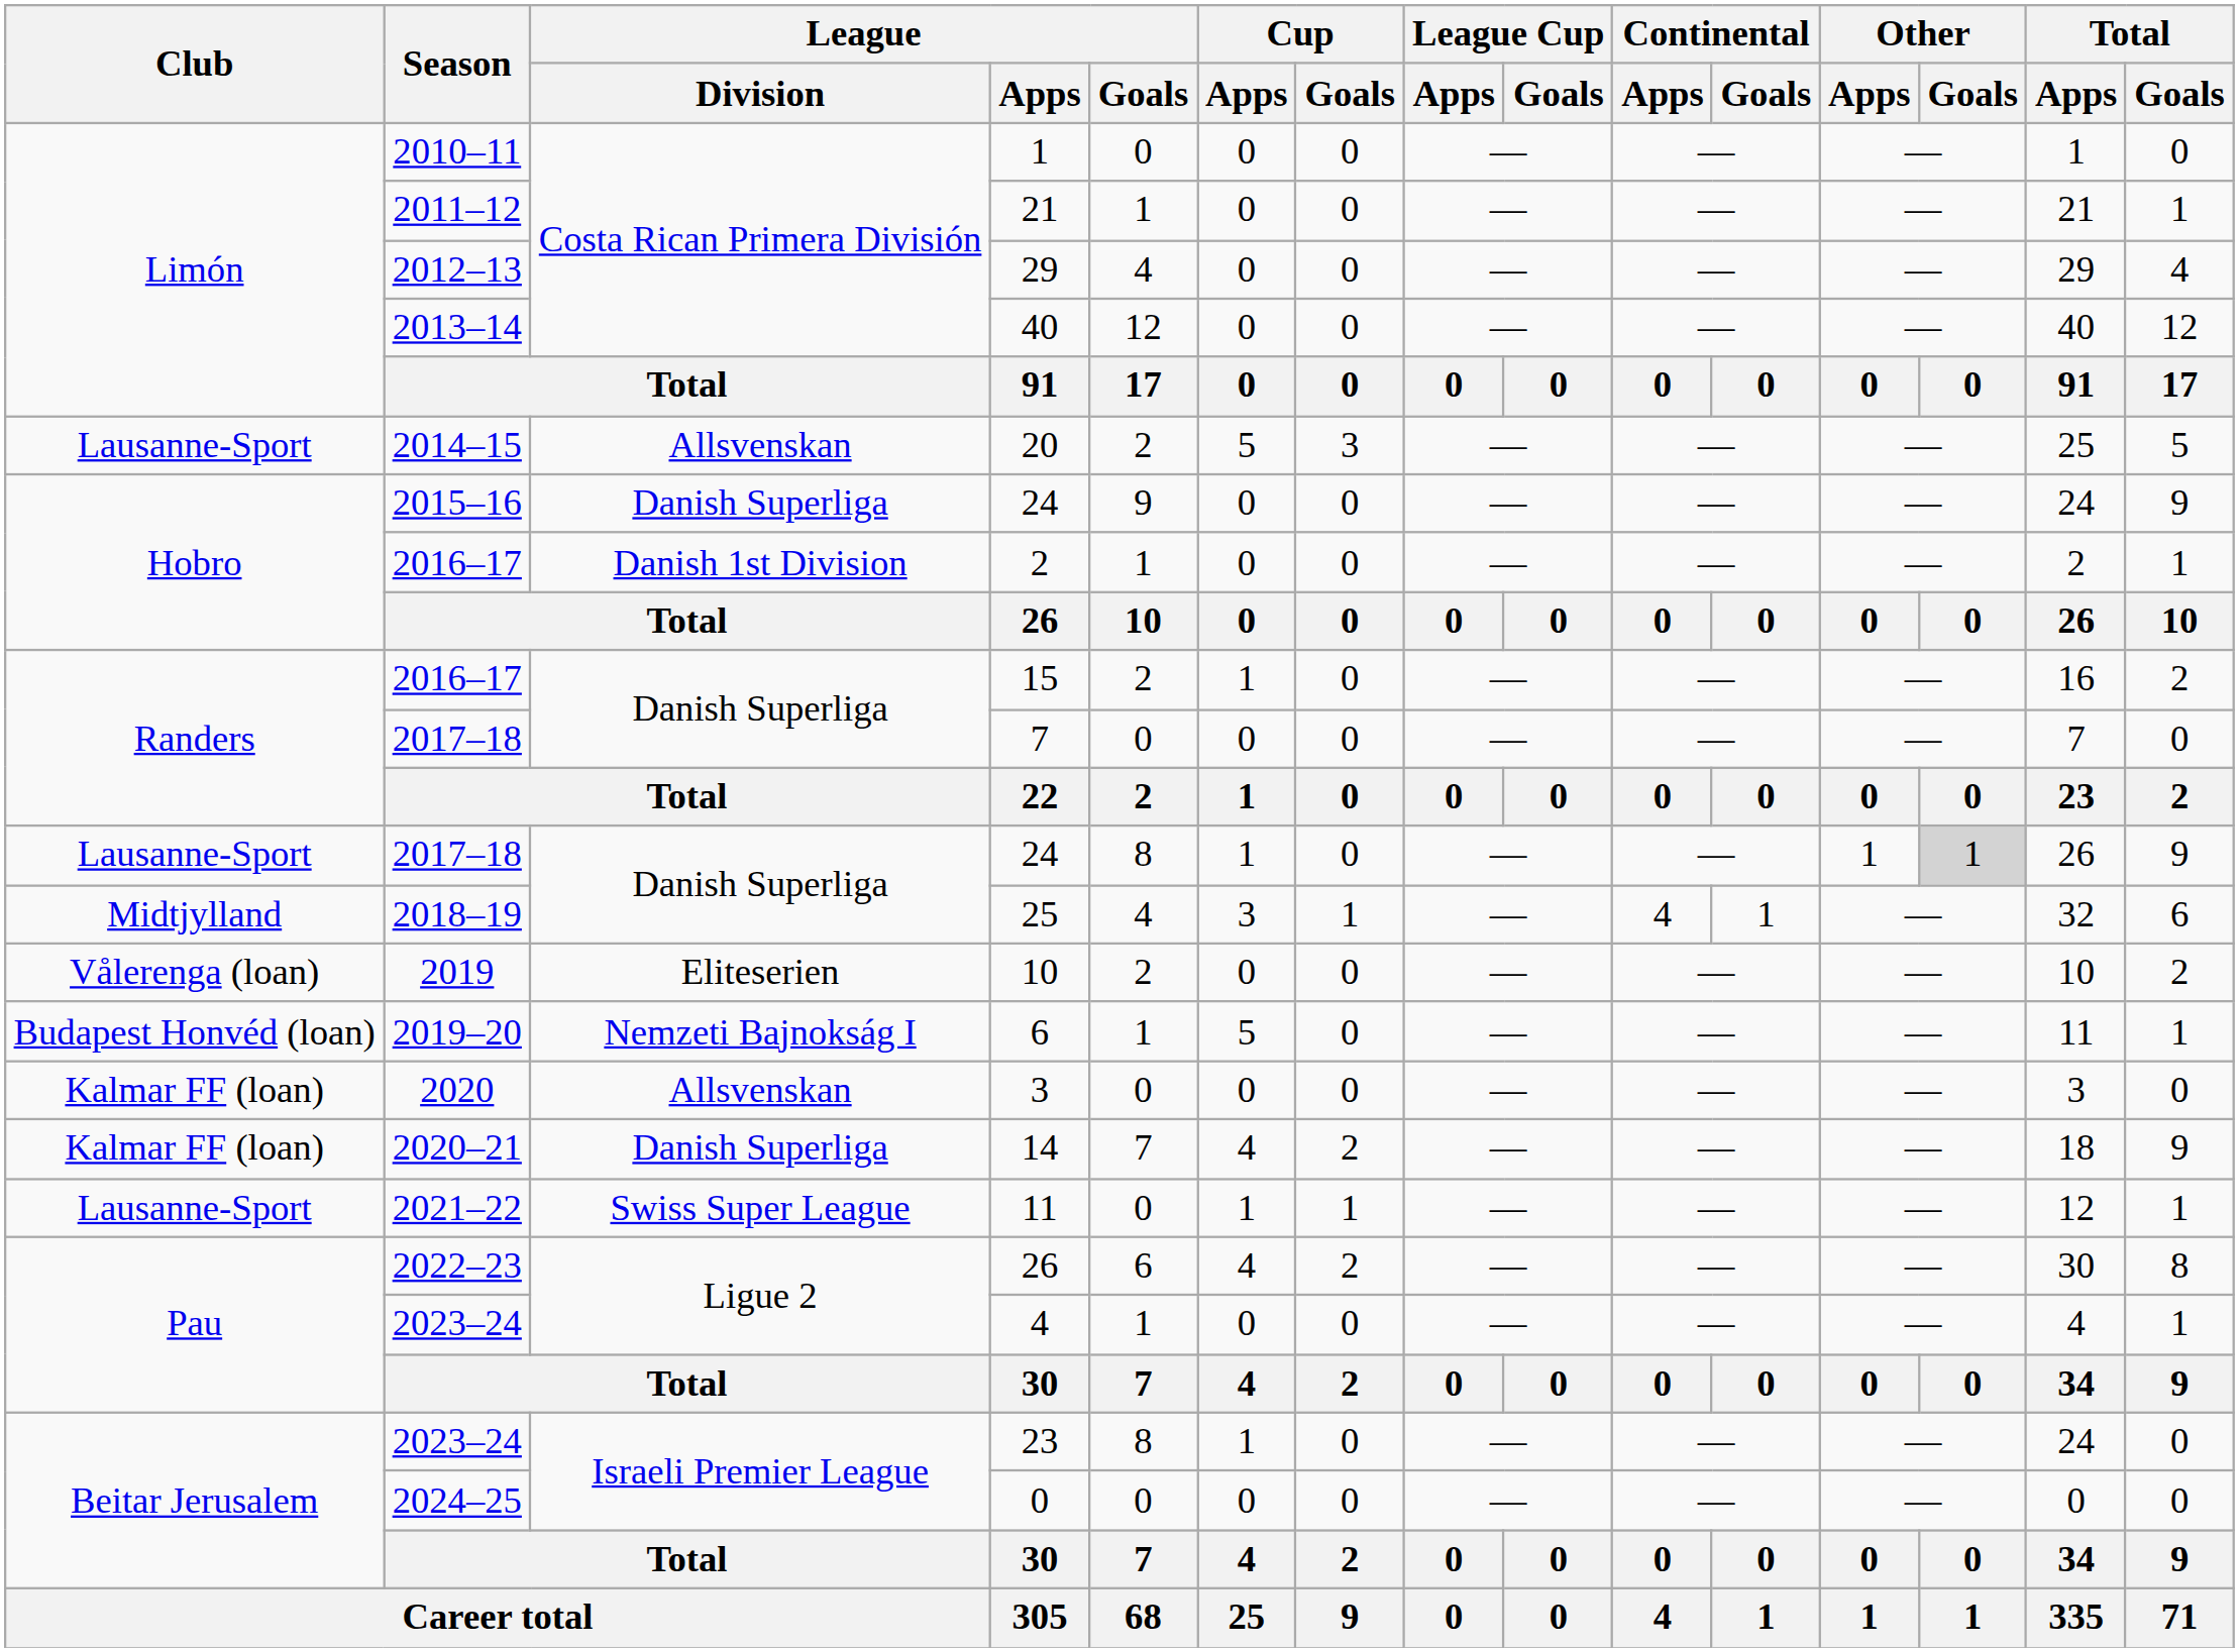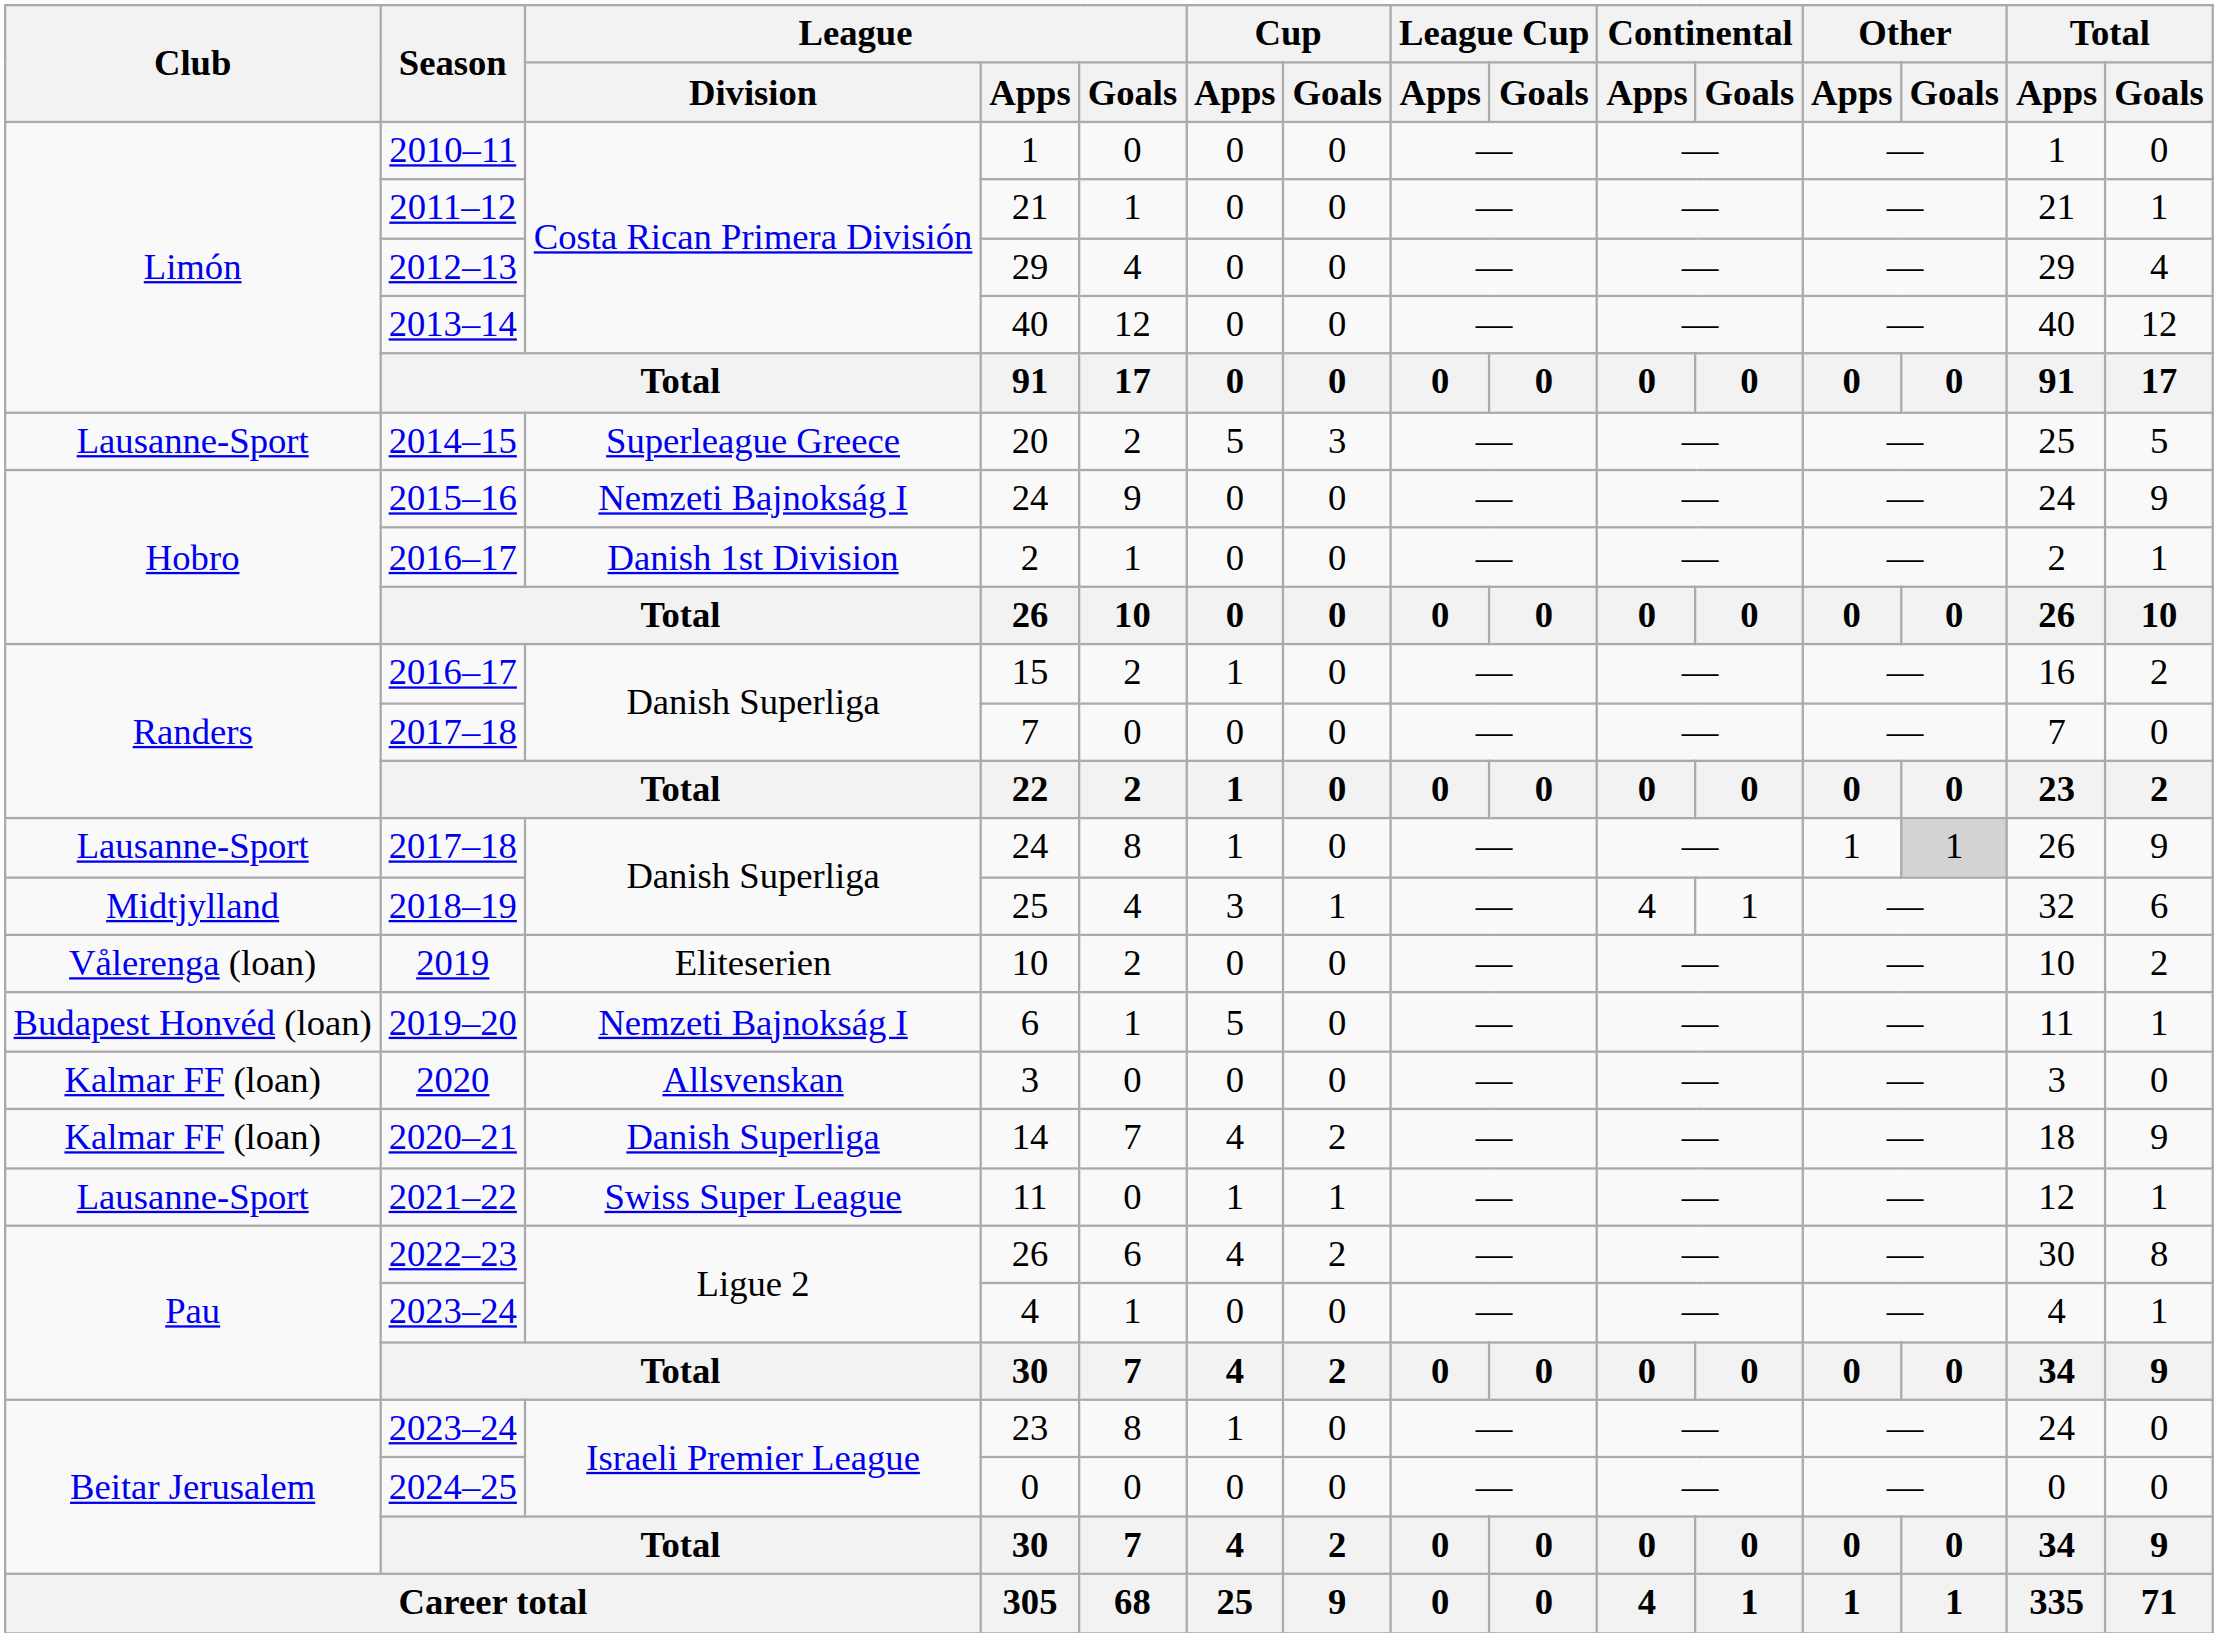20 | League / Division: Allsvenskan -> Superleague Greece
2015–16 / 24 | League / Division: Danish Superliga -> Nemzeti Bajnokság I
